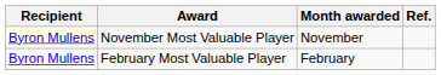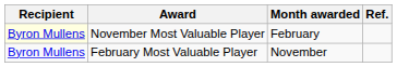November Most Valuable Player | Month awarded: November -> February
February Most Valuable Player | Month awarded: February -> November
